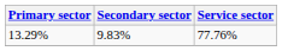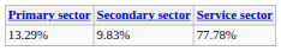13.29% | Service sector: 77.76% -> 77.78%
